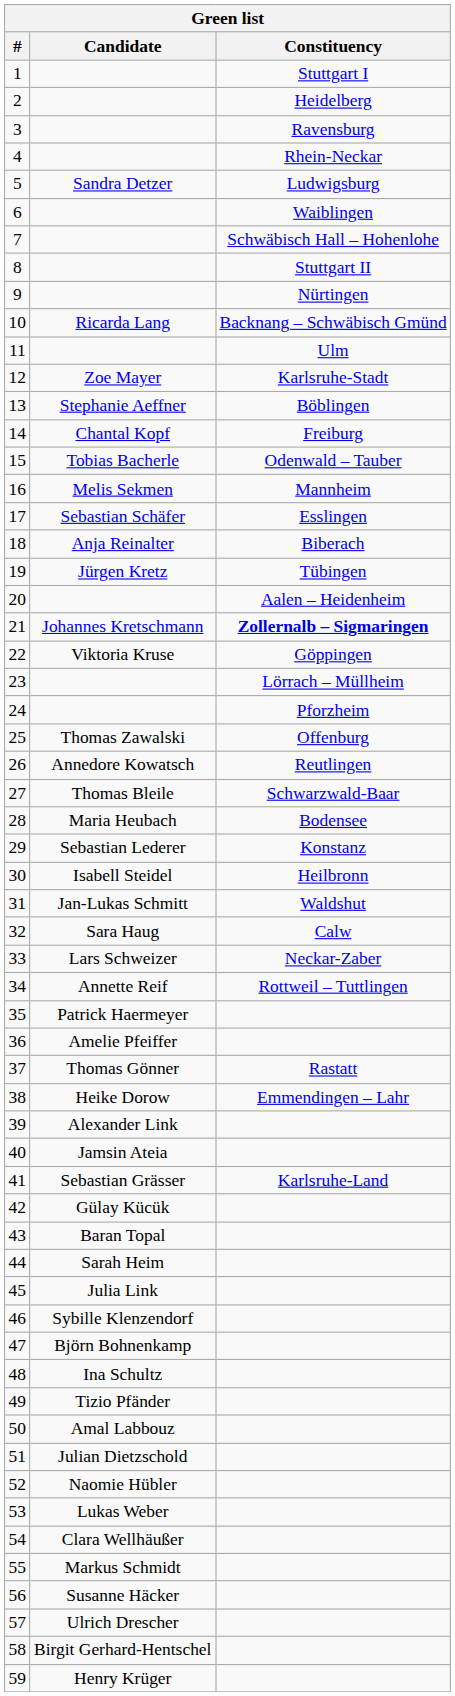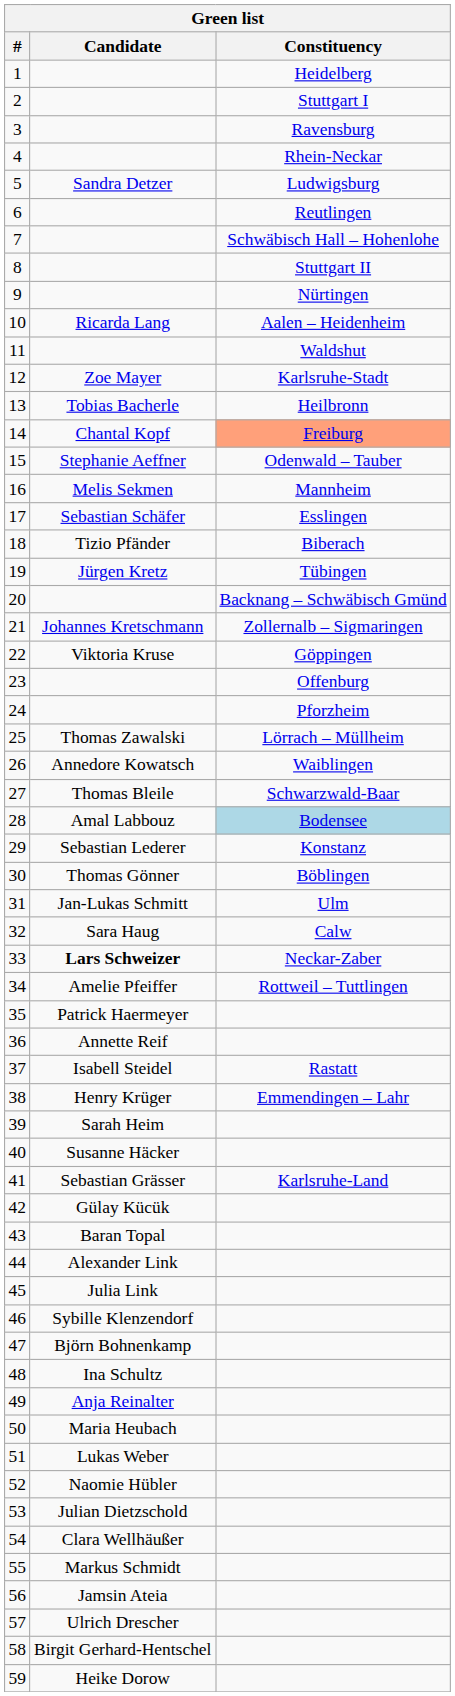1 | Constituency: Stuttgart I -> Heidelberg
2 | Constituency: Heidelberg -> Stuttgart I
6 | Constituency: Waiblingen -> Reutlingen
10 | Constituency: Backnang – Schwäbisch Gmünd -> Aalen – Heidenheim
11 | Constituency: Ulm -> Waldshut
13 | Candidate: Stephanie Aeffner -> Tobias Bacherle
13 | Constituency: Böblingen -> Heilbronn
14 | Constituency: no background -> lightsalmon background
15 | Candidate: Tobias Bacherle -> Stephanie Aeffner
18 | Candidate: Anja Reinalter -> Tizio Pfänder
20 | Constituency: Aalen – Heidenheim -> Backnang – Schwäbisch Gmünd
21 | Constituency: bold -> normal
23 | Constituency: Lörrach – Müllheim -> Offenburg
25 | Constituency: Offenburg -> Lörrach – Müllheim
26 | Constituency: Reutlingen -> Waiblingen
28 | Candidate: Maria Heubach -> Amal Labbouz
28 | Constituency: no background -> lightblue background
30 | Candidate: Isabell Steidel -> Thomas Gönner
30 | Constituency: Heilbronn -> Böblingen
31 | Constituency: Waldshut -> Ulm
33 | Candidate: normal -> bold
34 | Candidate: Annette Reif -> Amelie Pfeiffer
36 | Candidate: Amelie Pfeiffer -> Annette Reif
37 | Candidate: Thomas Gönner -> Isabell Steidel
38 | Candidate: Heike Dorow -> Henry Krüger
39 | Candidate: Alexander Link -> Sarah Heim
40 | Candidate: Jamsin Ateia -> Susanne Häcker
44 | Candidate: Sarah Heim -> Alexander Link
49 | Candidate: Tizio Pfänder -> Anja Reinalter
50 | Candidate: Amal Labbouz -> Maria Heubach
51 | Candidate: Julian Dietzschold -> Lukas Weber
53 | Candidate: Lukas Weber -> Julian Dietzschold
56 | Candidate: Susanne Häcker -> Jamsin Ateia
59 | Candidate: Henry Krüger -> Heike Dorow
